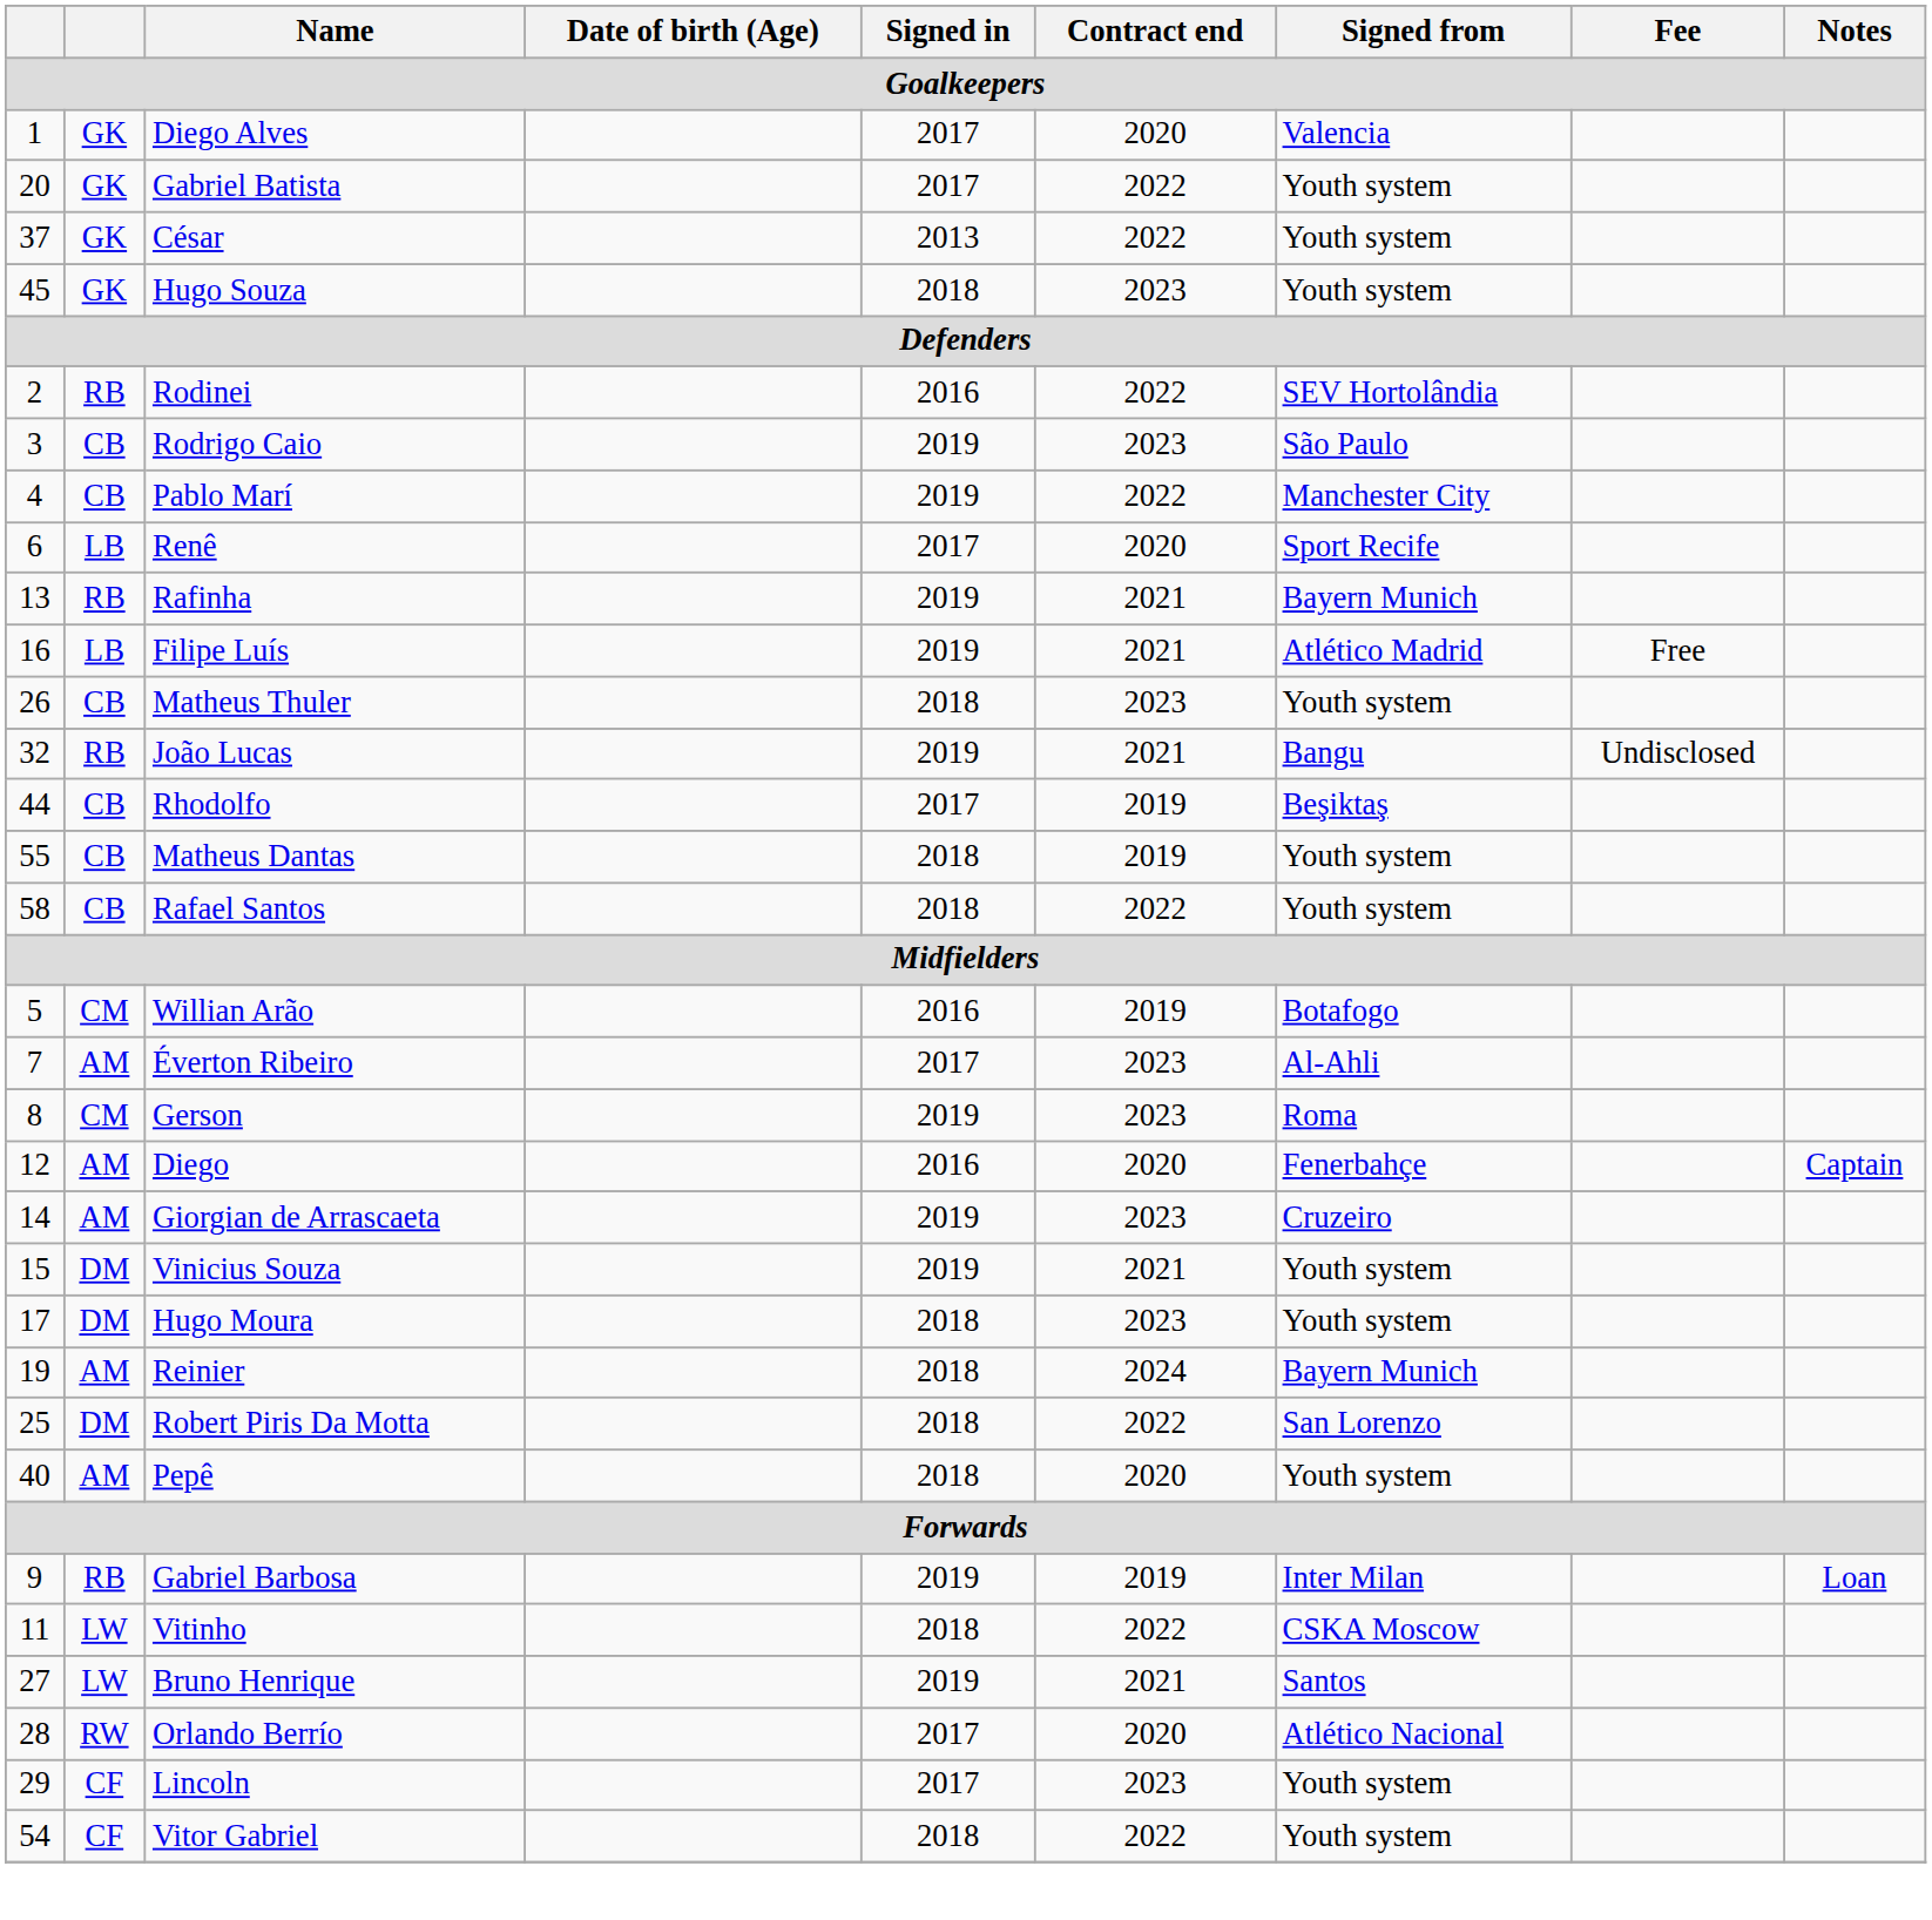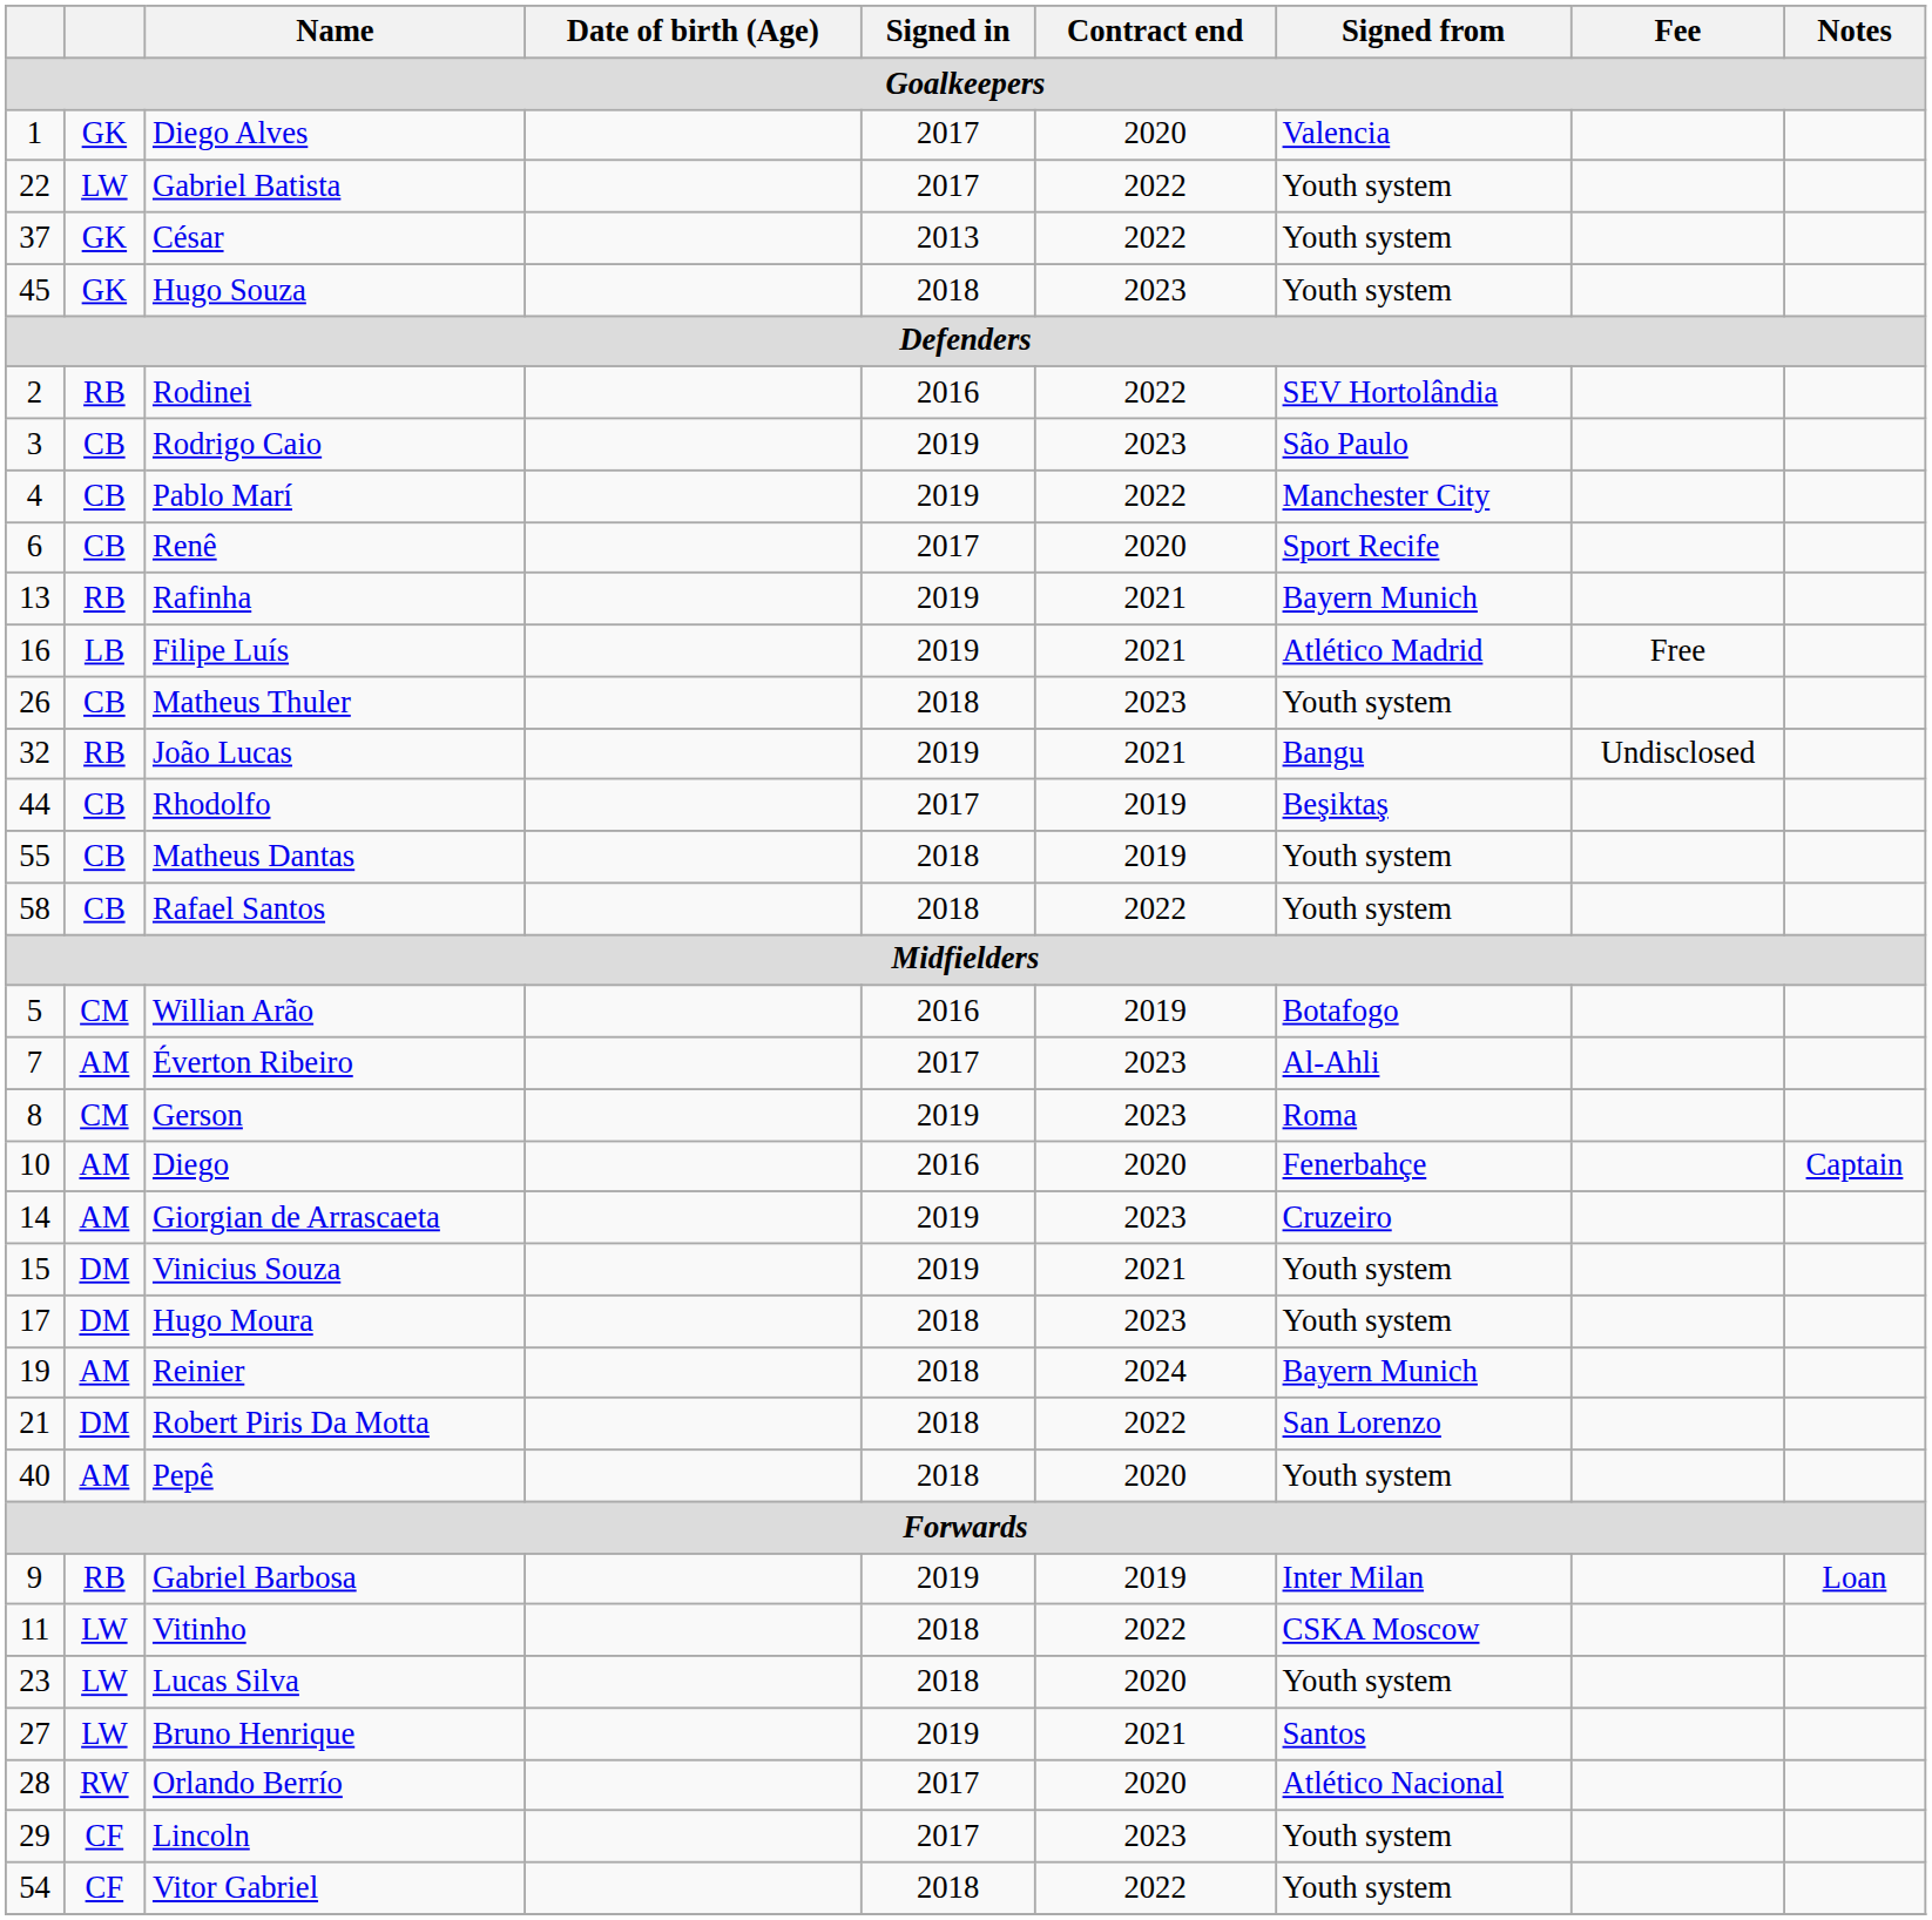Gabriel Batista | column 1: 20 -> 22
Gabriel Batista | column 2: GK -> LW
Renê | column 2: LB -> CB
Diego | column 1: 12 -> 10
Robert Piris Da Motta | column 1: 25 -> 21
+ row: 23 | LW | Lucas Silva | 2018 | 2020 | Youth system
